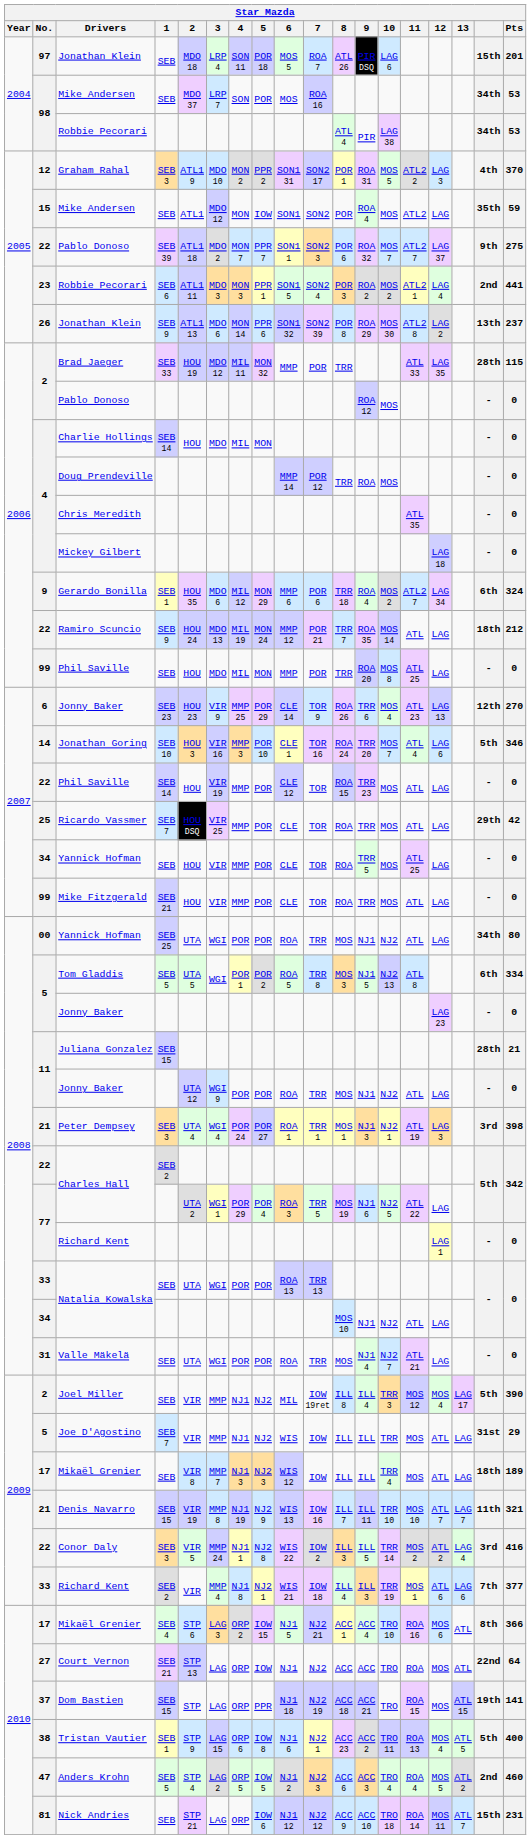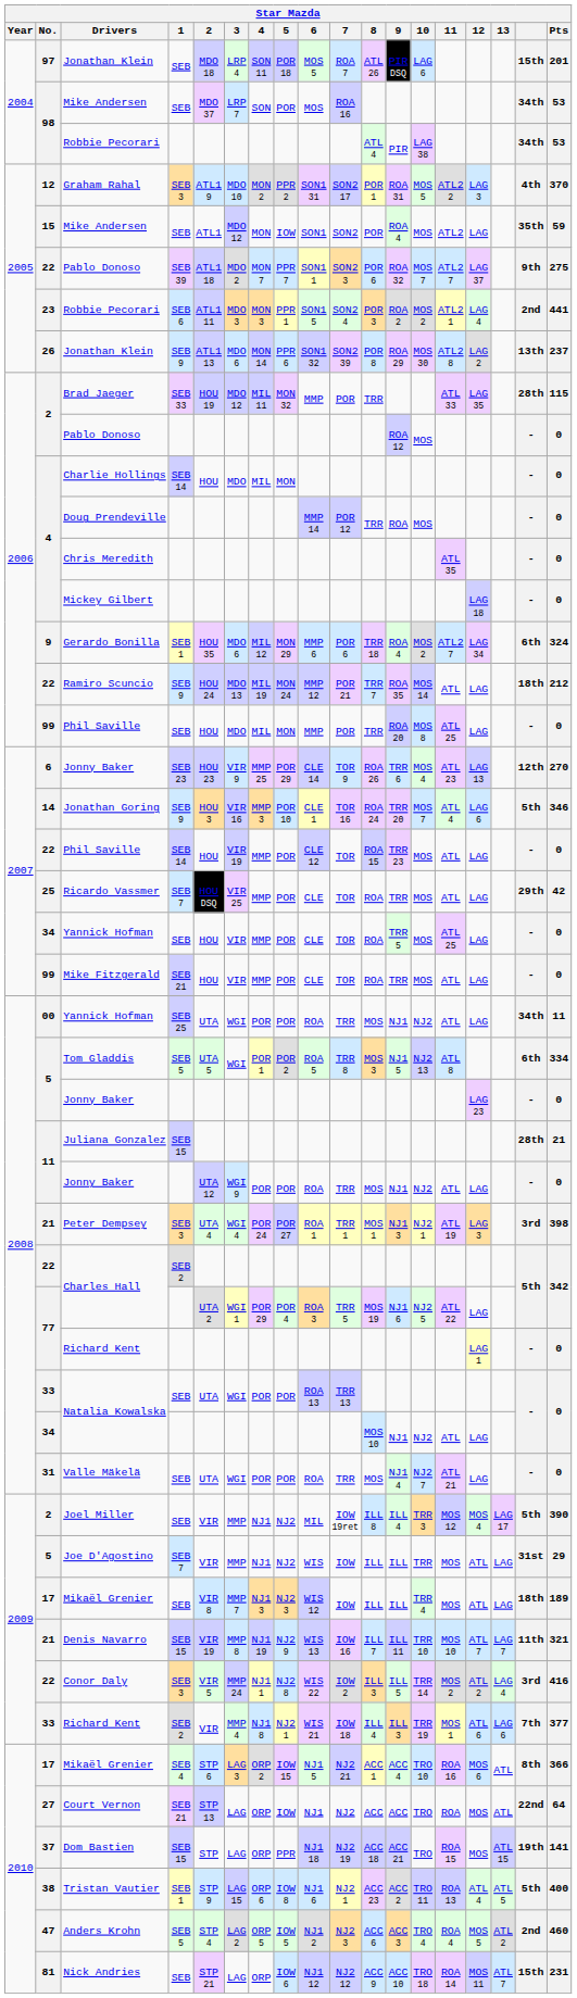Jonathan Goring | 1: SEB 10 -> SEB 9
00 / Yannick Hofman | Pts: 80 -> 11
Tristan Vautier | 12: MOS 4 -> ATL 4
